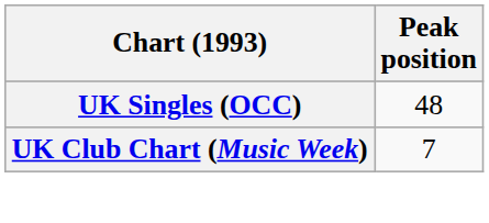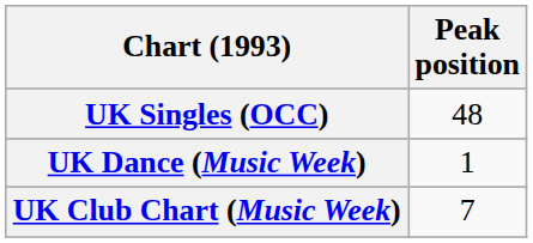+ row: UK Dance (Music Week) | 1
